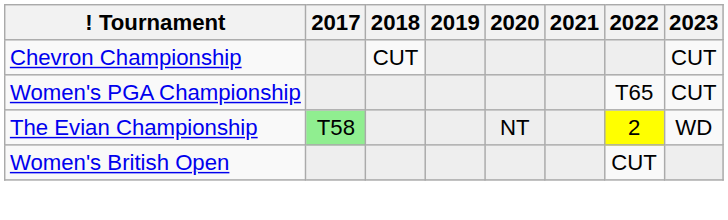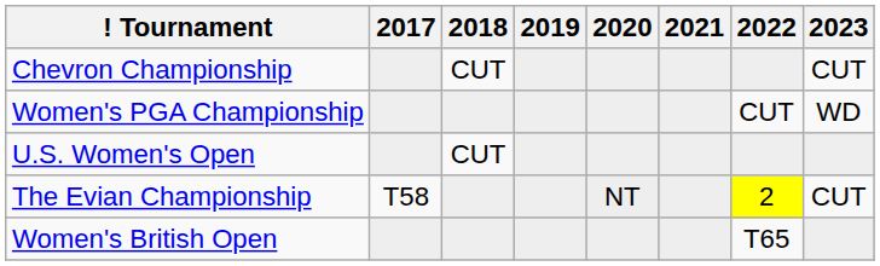Women's PGA Championship | 2022: T65 -> CUT
Women's PGA Championship | 2023: CUT -> WD
+ row: U.S. Women's Open | CUT
The Evian Championship | 2017: lightgreen background -> no background
The Evian Championship | 2023: WD -> CUT
Women's British Open | 2022: CUT -> T65
